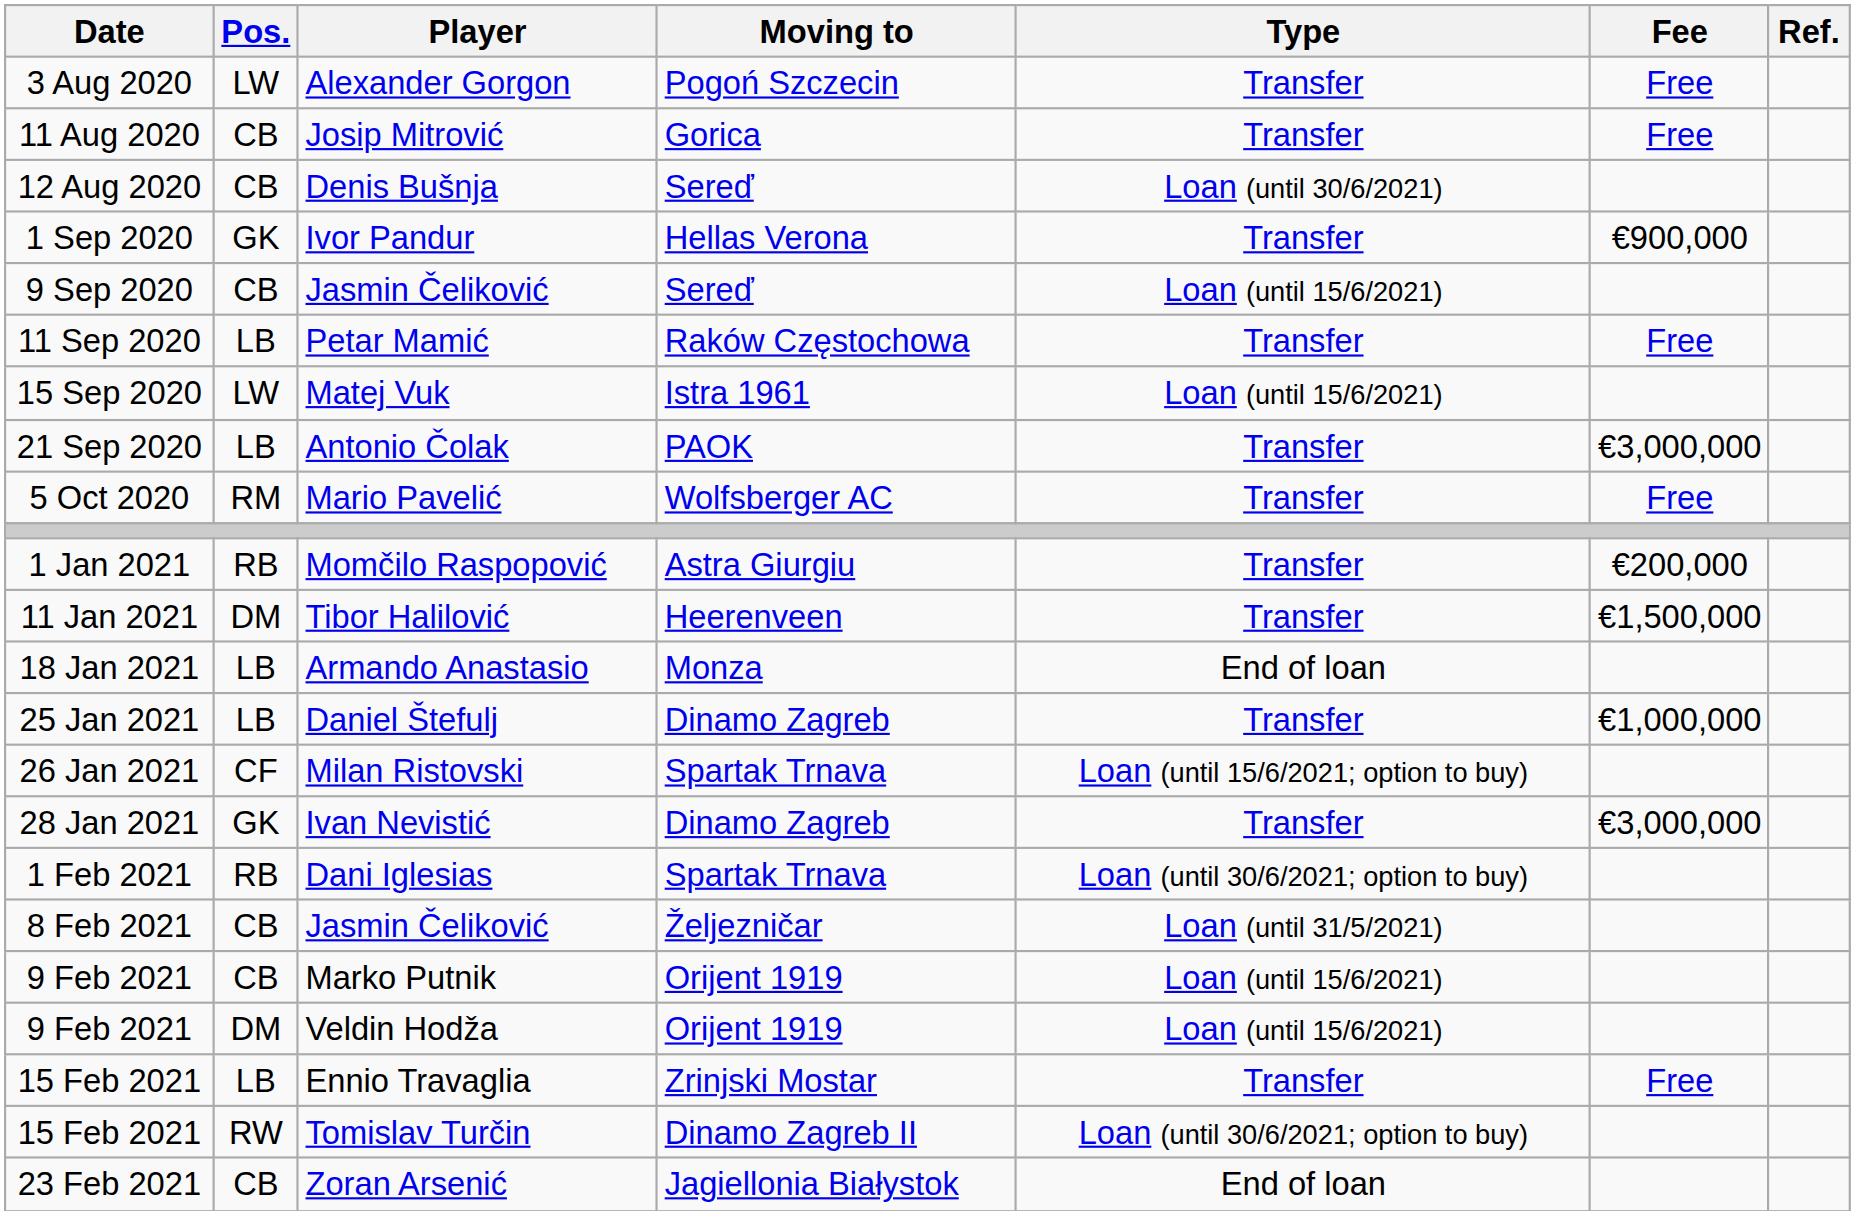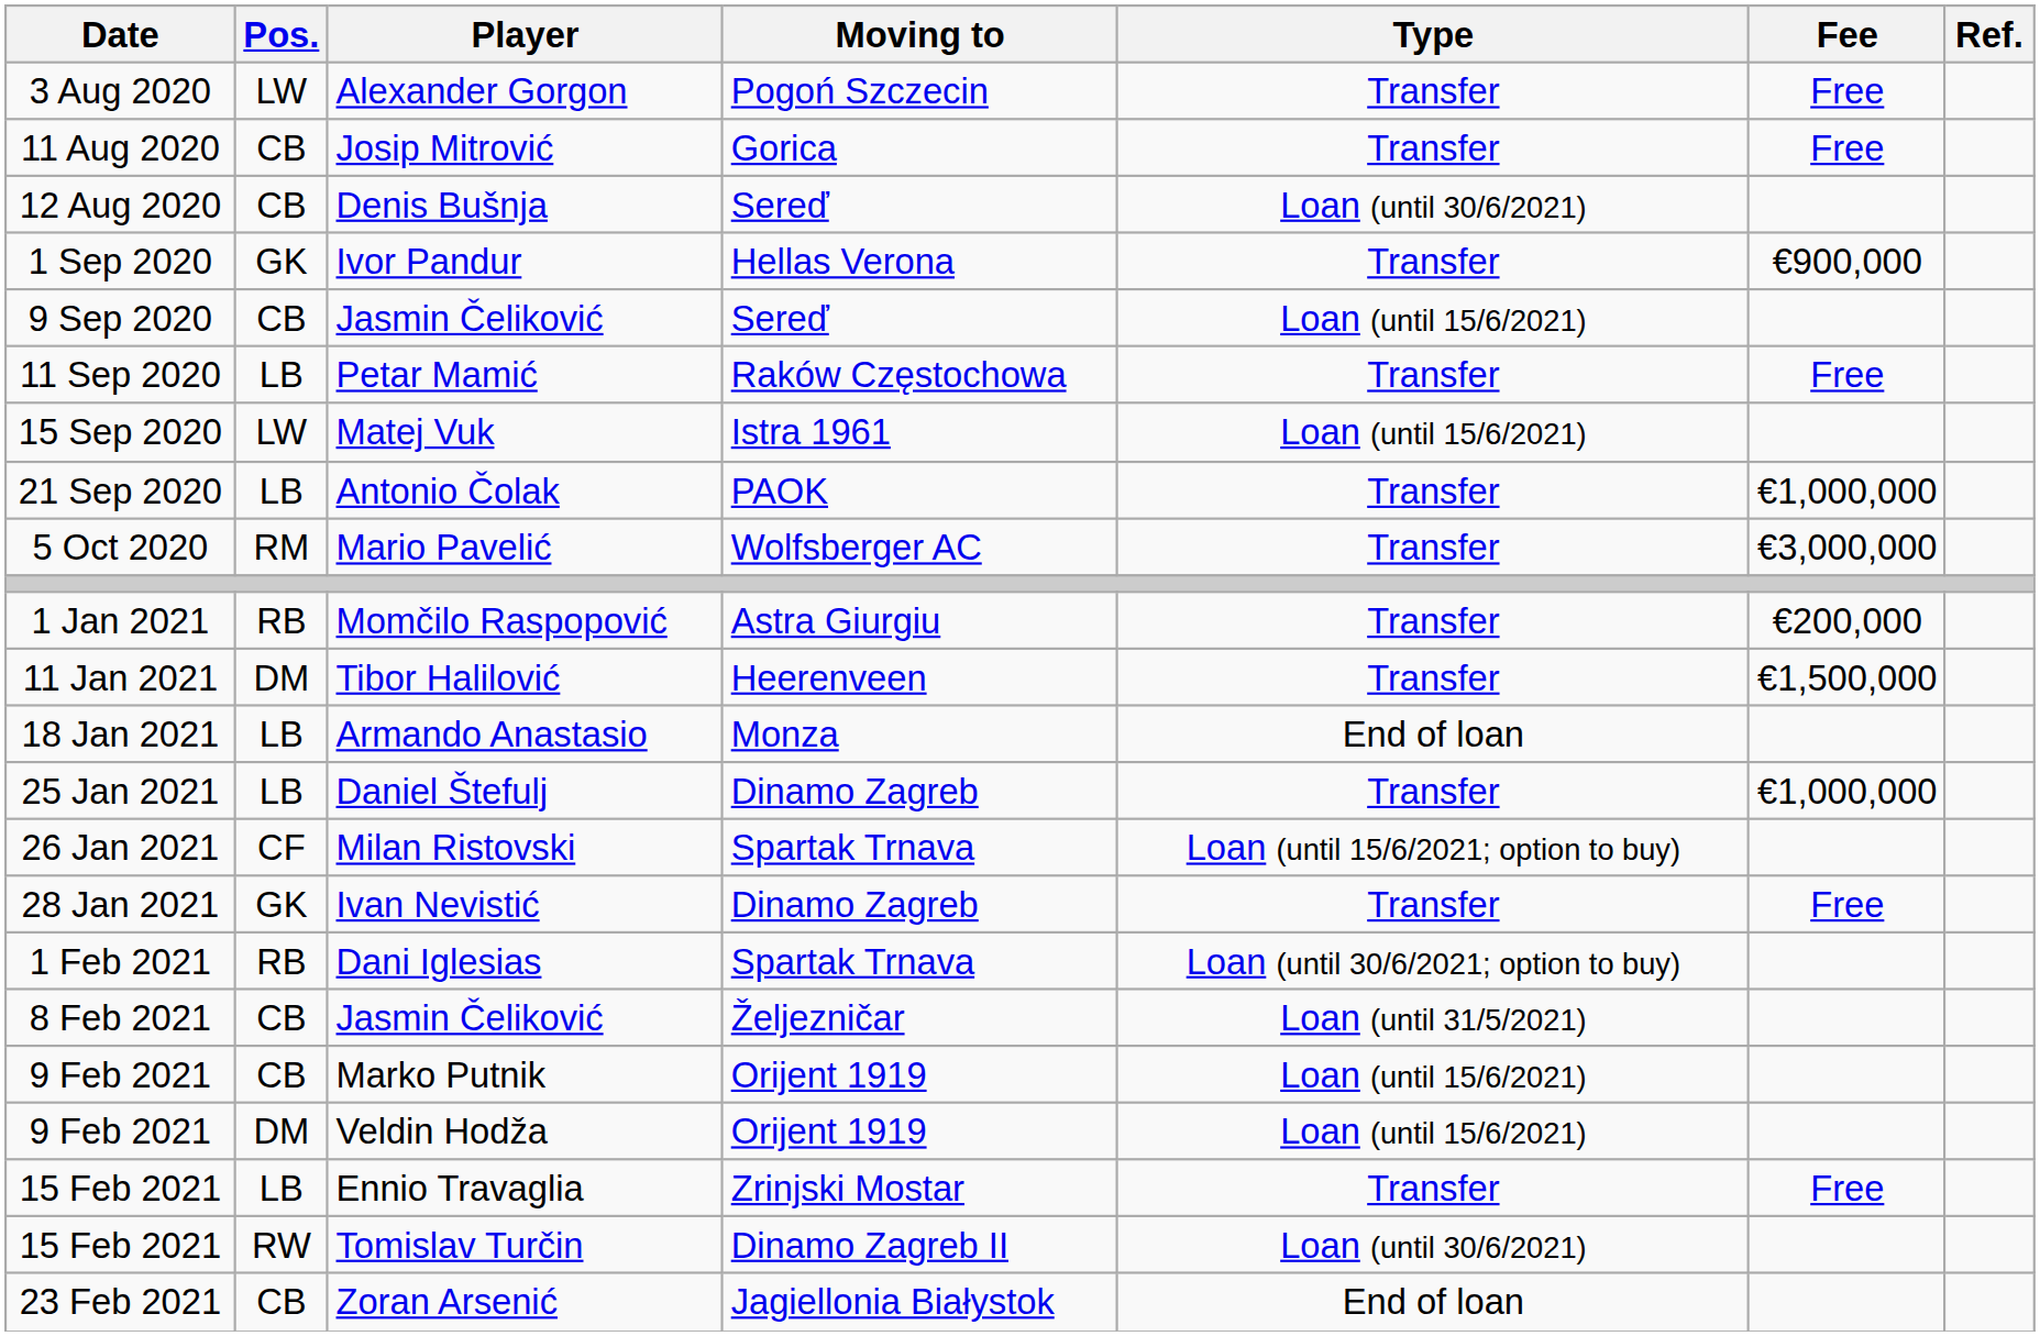Antonio Čolak | Fee: €3,000,000 -> €1,000,000
Mario Pavelić | Fee: Free -> €3,000,000
Ivan Nevistić | Fee: €3,000,000 -> Free
Tomislav Turčin | Type: Loan (until 30/6/2021; option to buy) -> Loan (until 30/6/2021)
